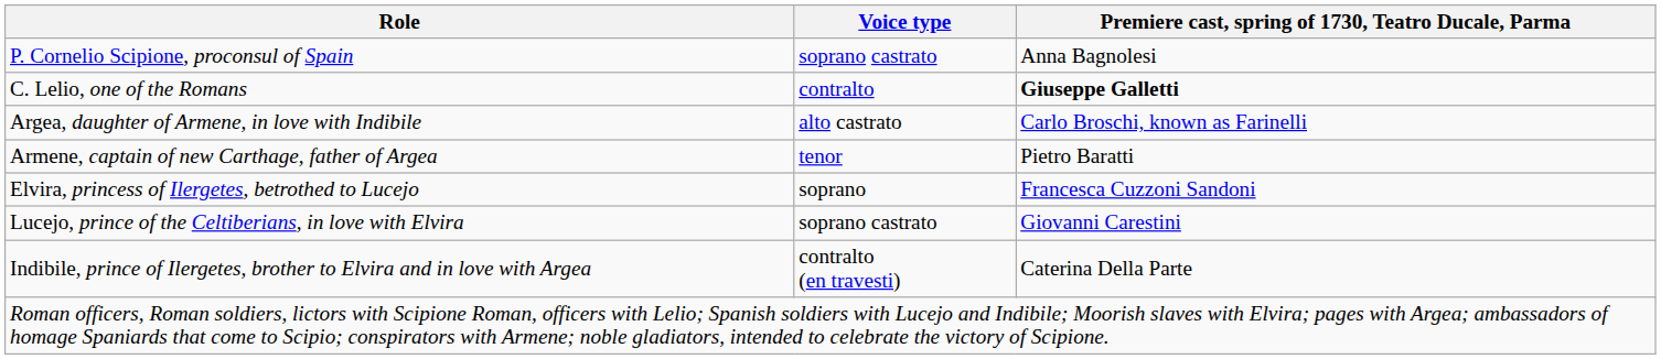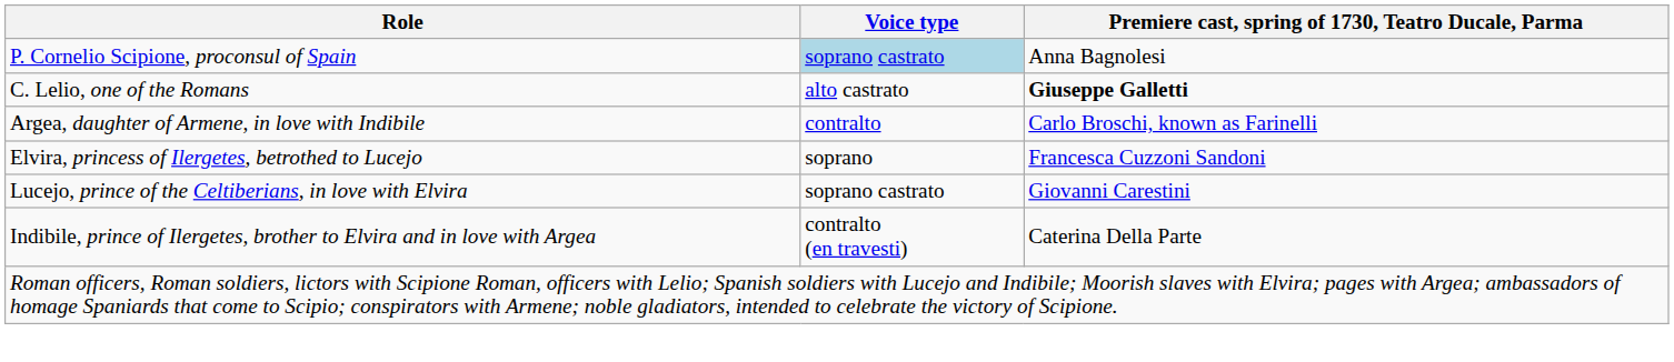P. Cornelio Scipione, proconsul of Spain | Voice type: no background -> lightblue background
C. Lelio, one of the Romans | Voice type: contralto -> alto castrato
Argea, daughter of Armene, in love with Indibile | Voice type: alto castrato -> contralto
- row: Armene, captain of new Carthage, father of Argea | tenor | Pietro Baratti
